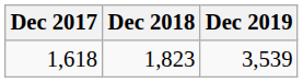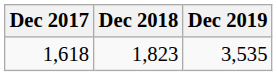1,618 | Dec 2019: 3,539 -> 3,535
